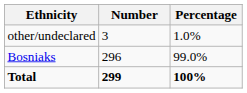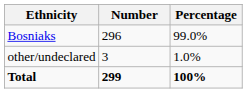rows swapped: Bosniaks <-> other/undeclared
